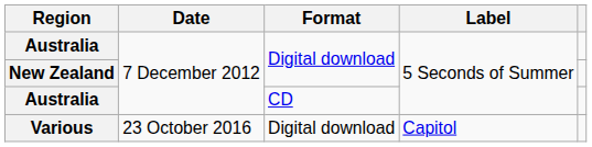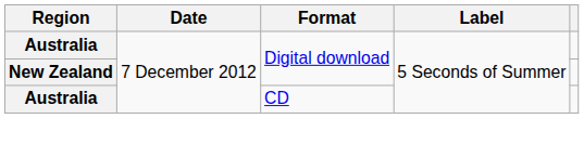- row: Various | 23 October 2016 | Digital download | Capitol
